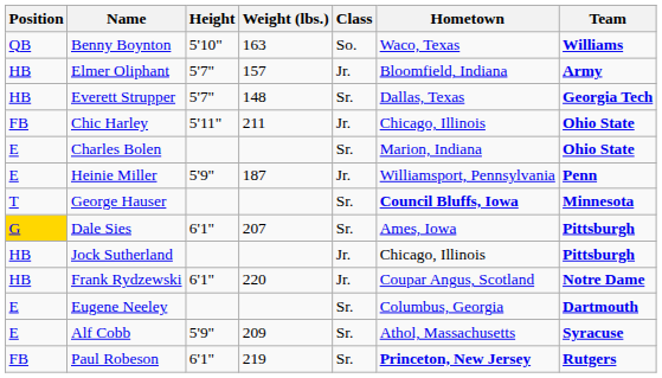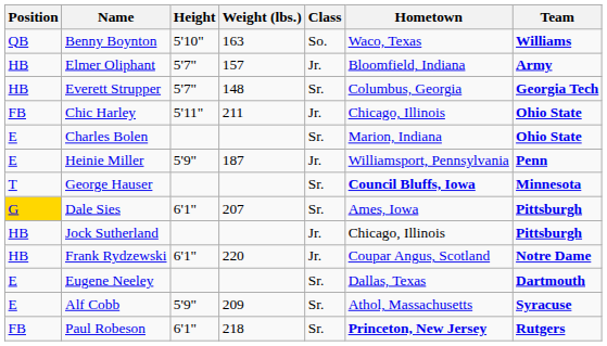Everett Strupper | Hometown: Dallas, Texas -> Columbus, Georgia
Eugene Neeley | Hometown: Columbus, Georgia -> Dallas, Texas
Paul Robeson | Weight (lbs.): 219 -> 218
